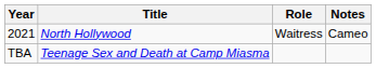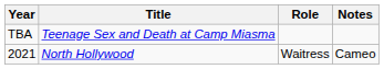rows swapped: 2021 <-> TBA
